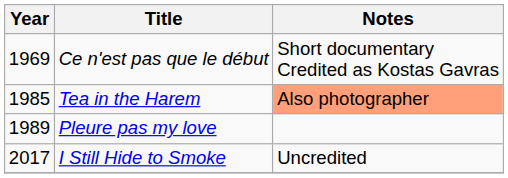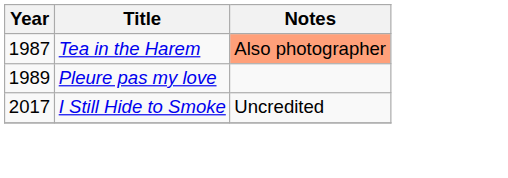- row: 1969 | Ce n'est pas que le début | Short documentary Credited as Kostas Gavras
Tea in the Harem | Year: 1985 -> 1987
